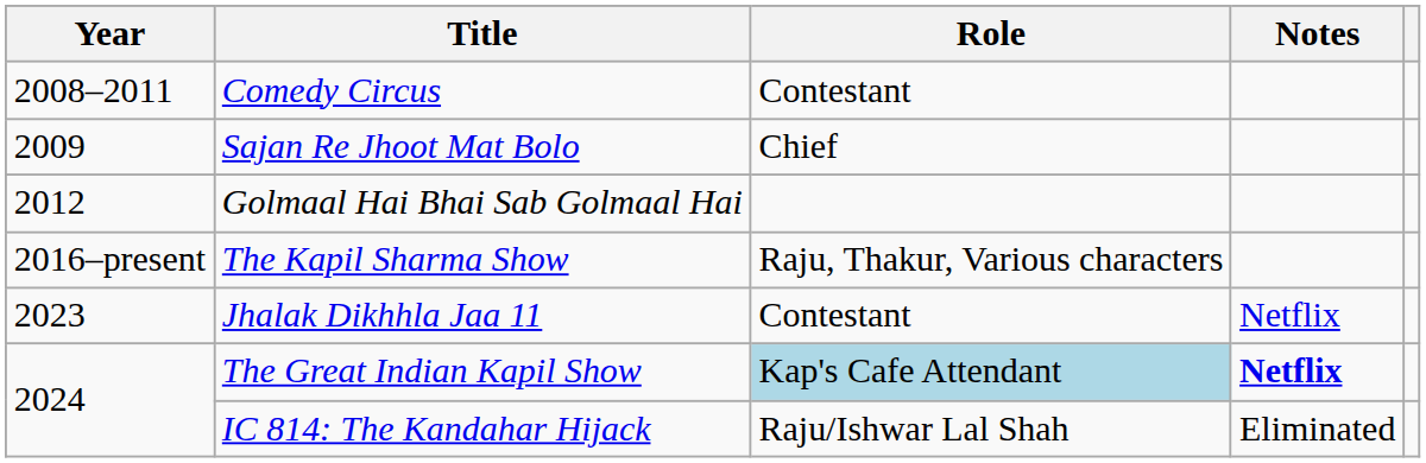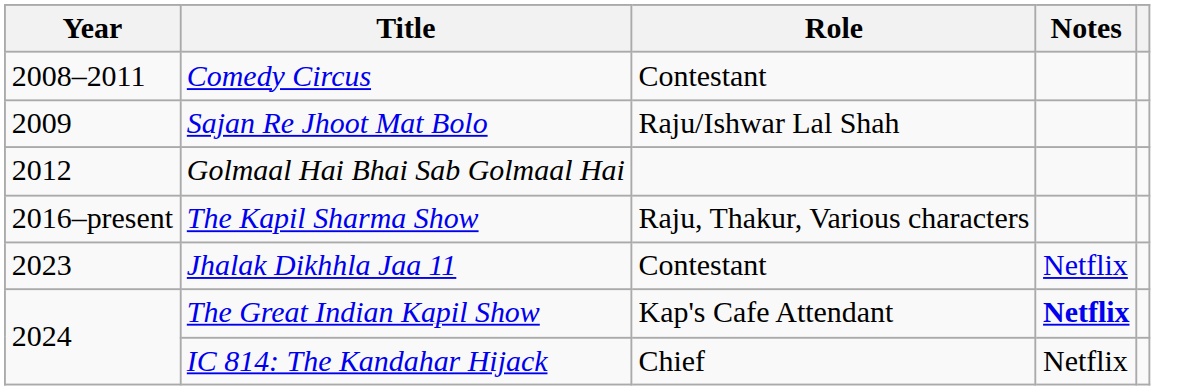Sajan Re Jhoot Mat Bolo | Role: Chief -> Raju/Ishwar Lal Shah
The Great Indian Kapil Show | Role: lightblue background -> no background
IC 814: The Kandahar Hijack | Role: Raju/Ishwar Lal Shah -> Chief
IC 814: The Kandahar Hijack | Notes: Eliminated -> Netflix
